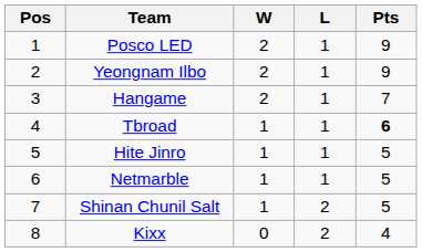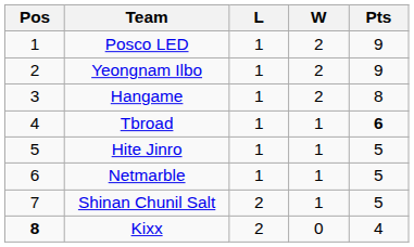columns swapped: W <-> L
Hangame | Pts: 7 -> 8
Kixx | Pos: normal -> bold
